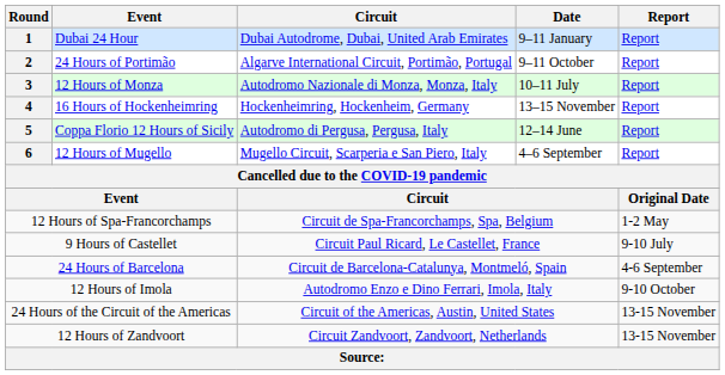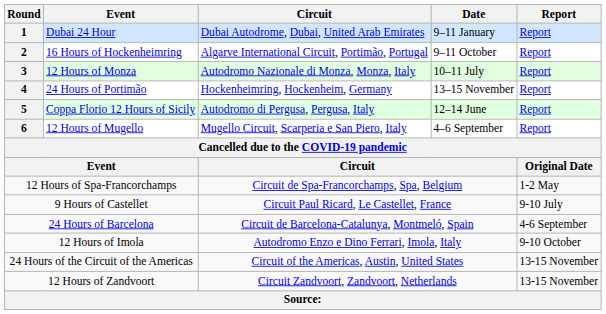2 | Event: 24 Hours of Portimão -> 16 Hours of Hockenheimring
4 | Event: 16 Hours of Hockenheimring -> 24 Hours of Portimão
